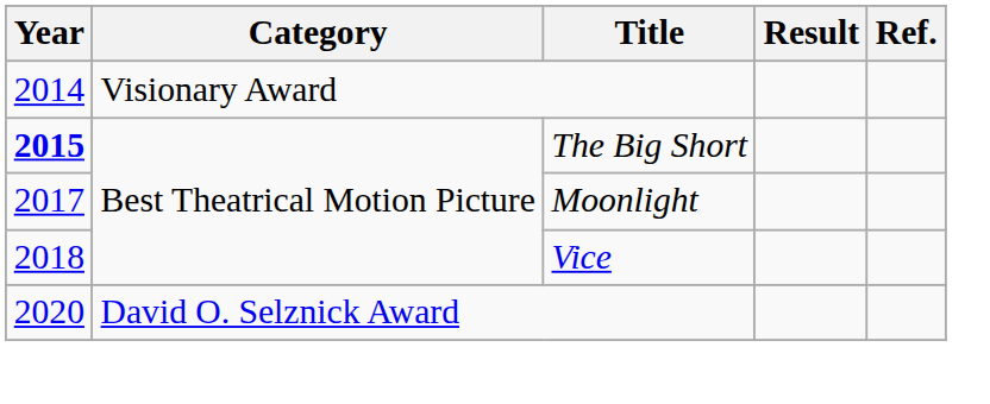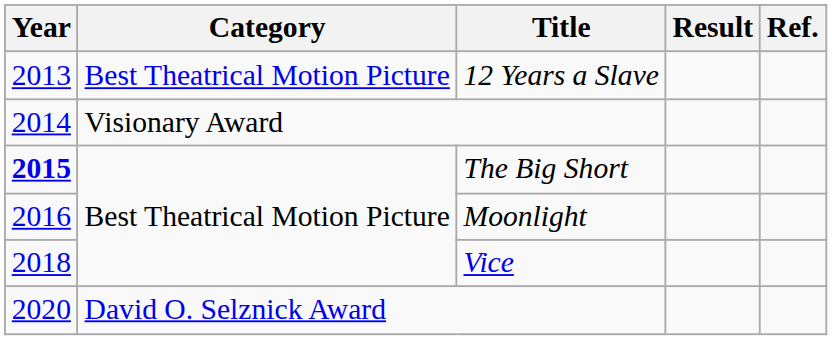+ row: 2013 | Best Theatrical Motion Picture | 12 Years a Slave
Moonlight | Year: 2017 -> 2016
